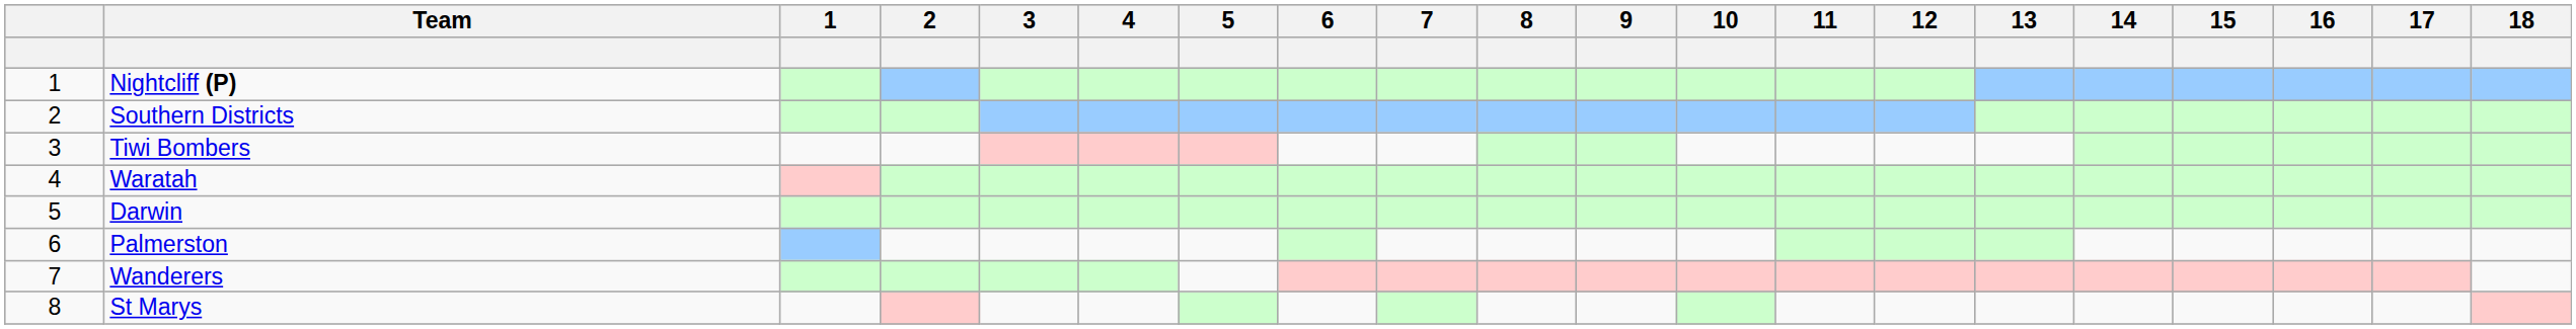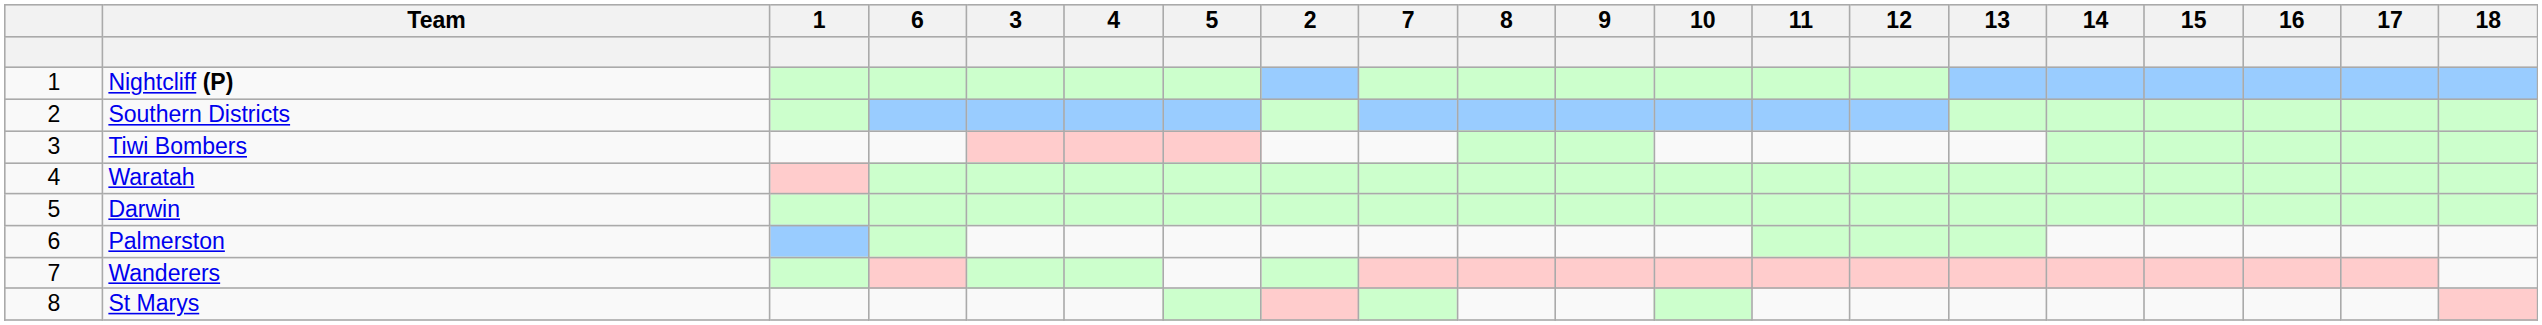columns swapped: 2 <-> 6
